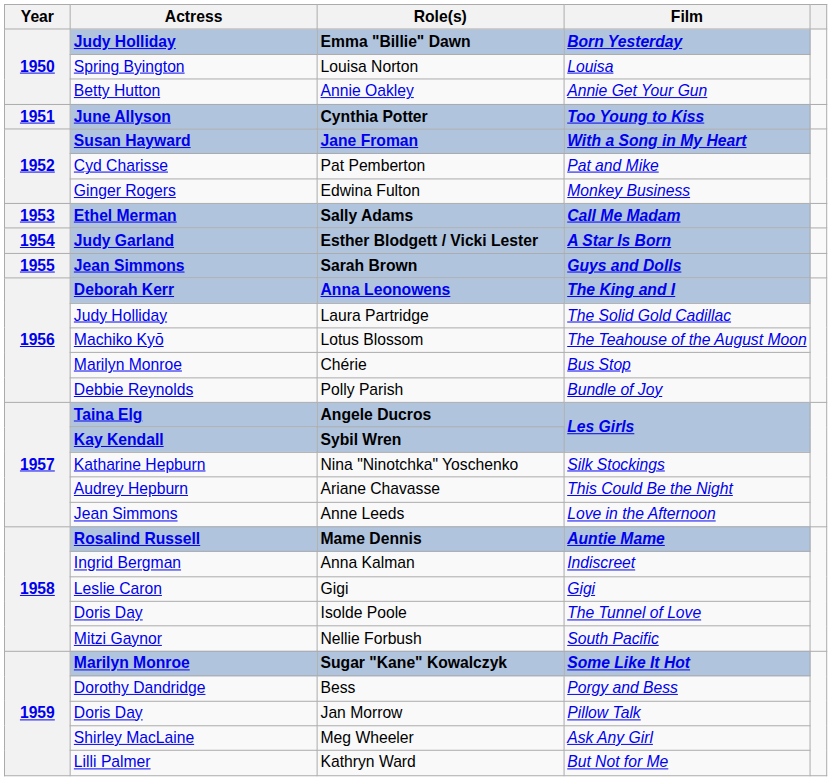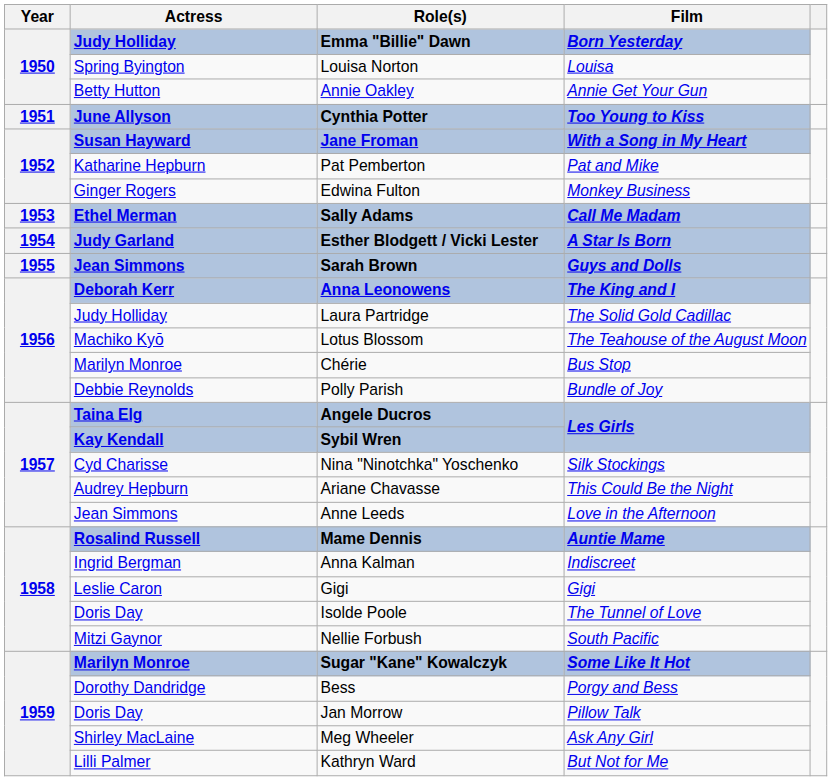Pat Pemberton | Actress: Cyd Charisse -> Katharine Hepburn
Nina "Ninotchka" Yoschenko | Actress: Katharine Hepburn -> Cyd Charisse
